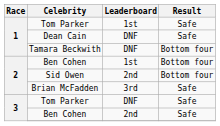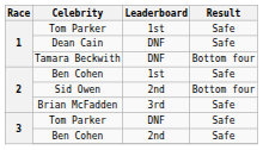2 / Ben Cohen | Result: Bottom four -> Safe
